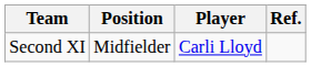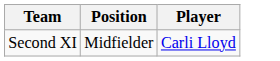- column: Ref.
